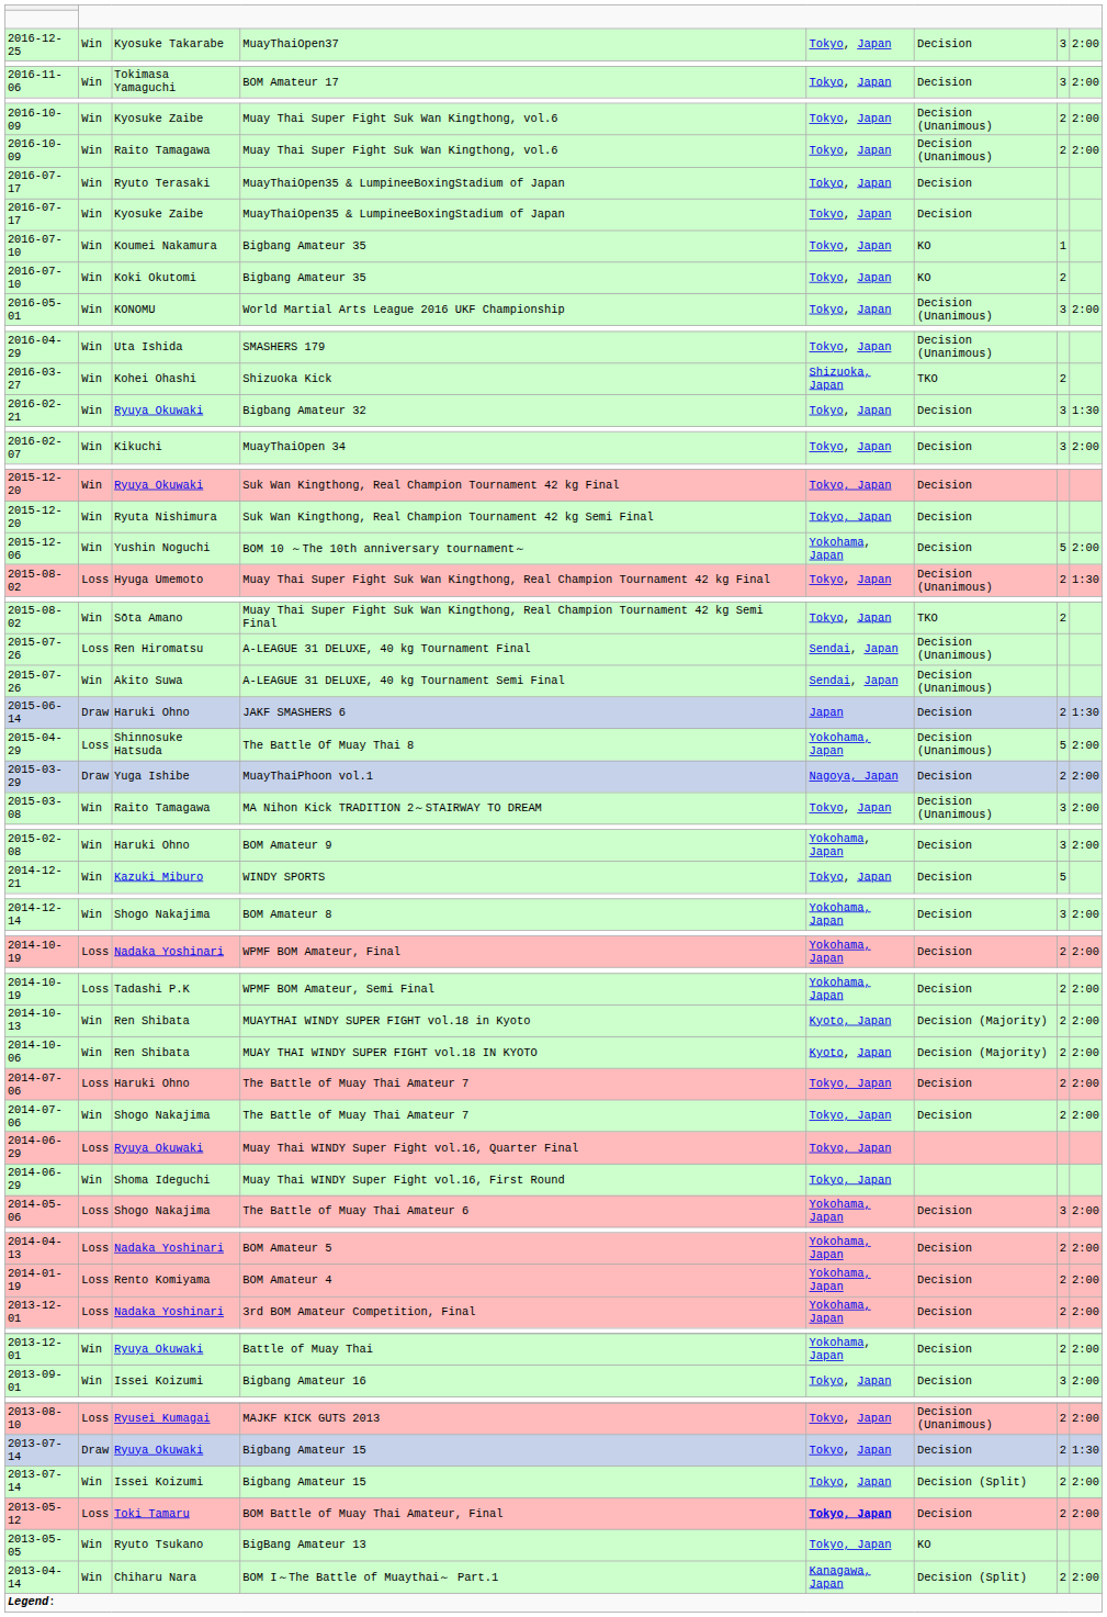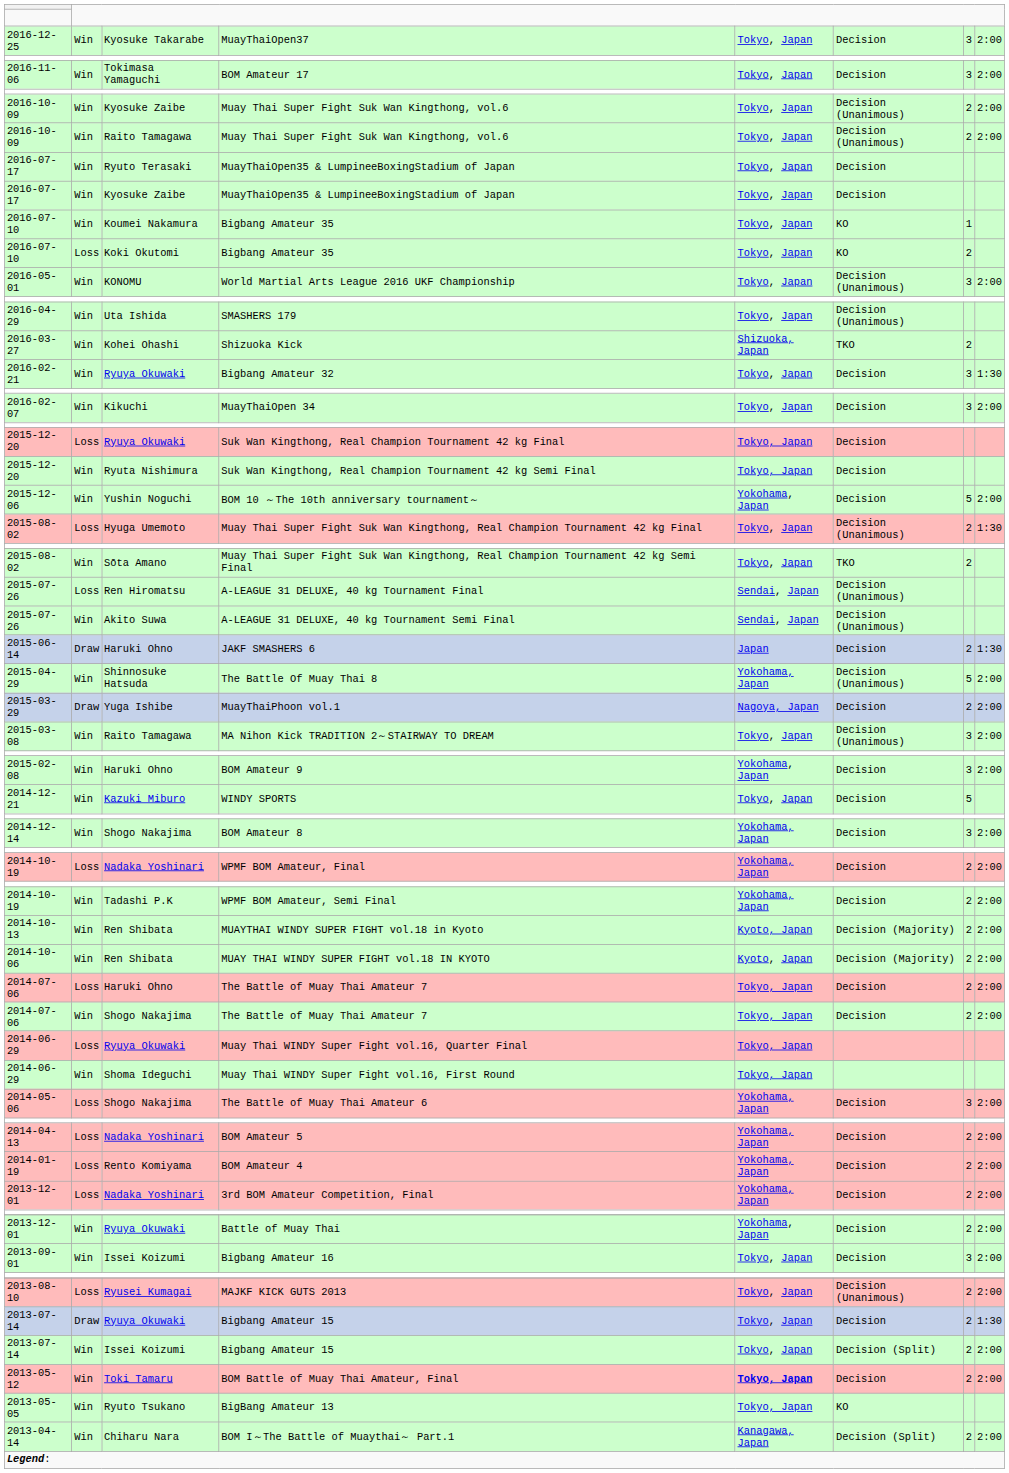Koki Okutomi / Bigbang Amateur 35 | column 2: Win -> Loss
Suk Wan Kingthong, Real Champion Tournament 42 kg Final | column 2: Win -> Loss
The Battle Of Muay Thai 8 | column 2: Loss -> Win
WPMF BOM Amateur, Semi Final | column 2: Loss -> Win
BOM Battle of Muay Thai Amateur, Final | column 2: Loss -> Win
